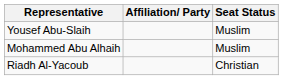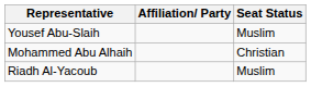Mohammed Abu Alhaih | Seat Status: Muslim -> Christian
Riadh Al-Yacoub | Seat Status: Christian -> Muslim
